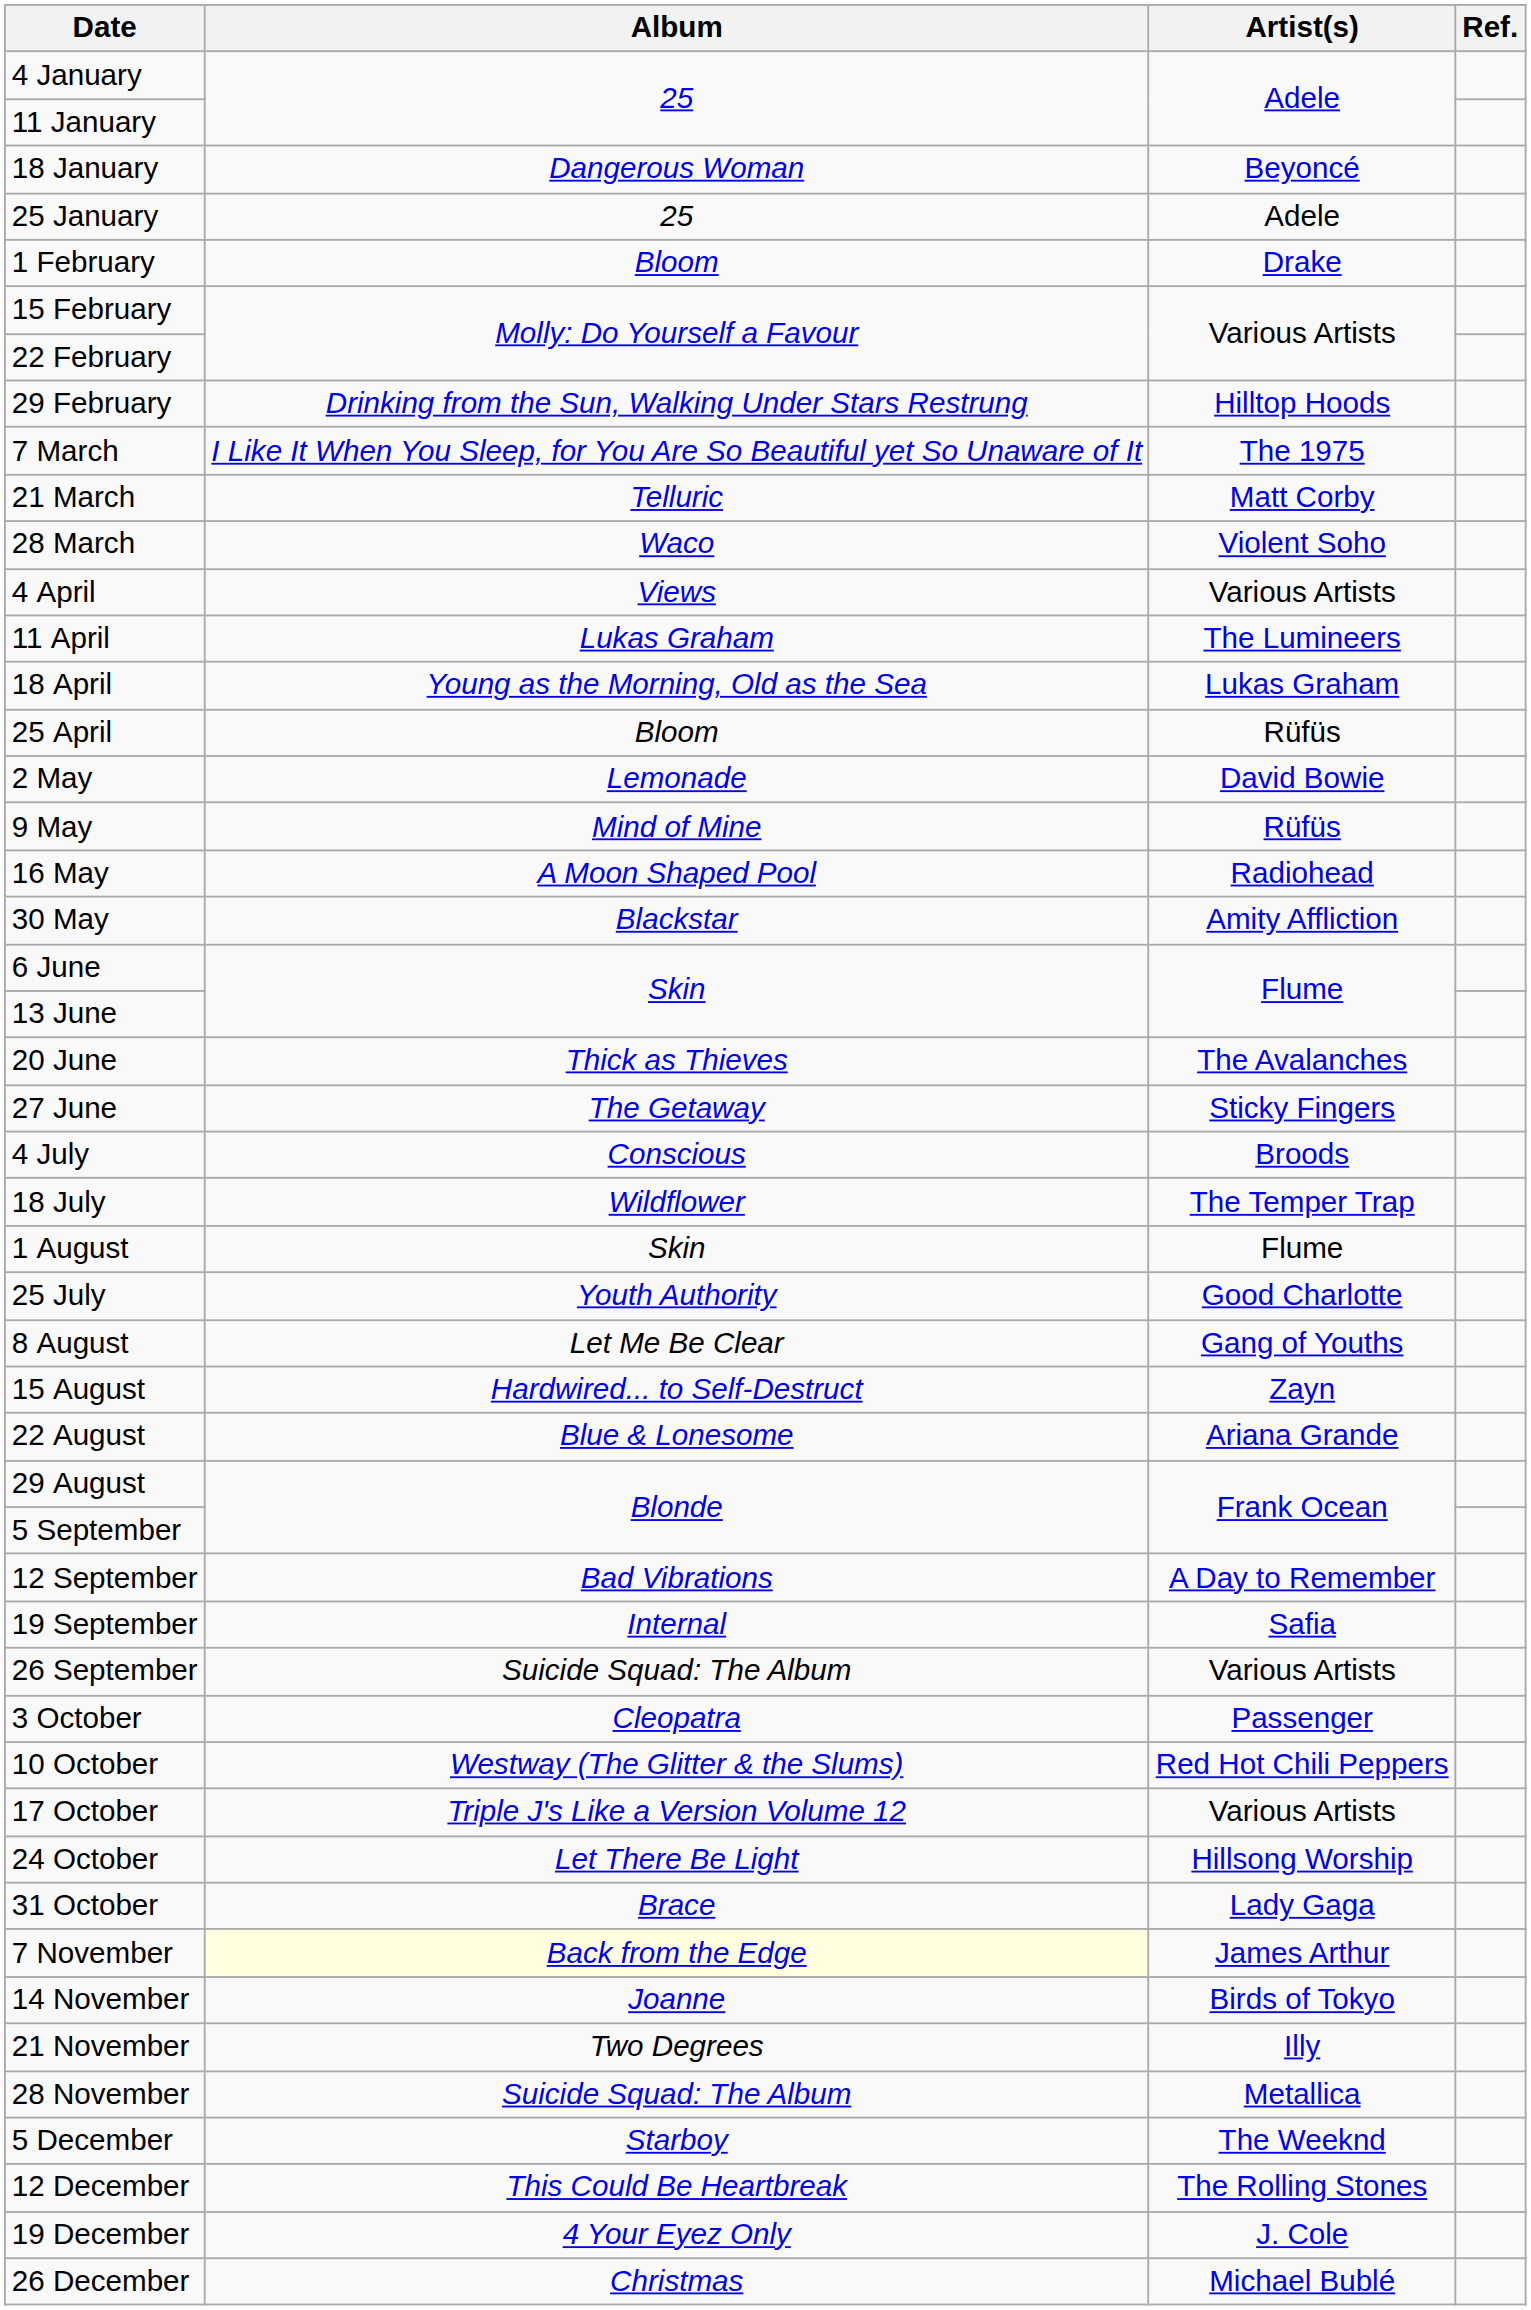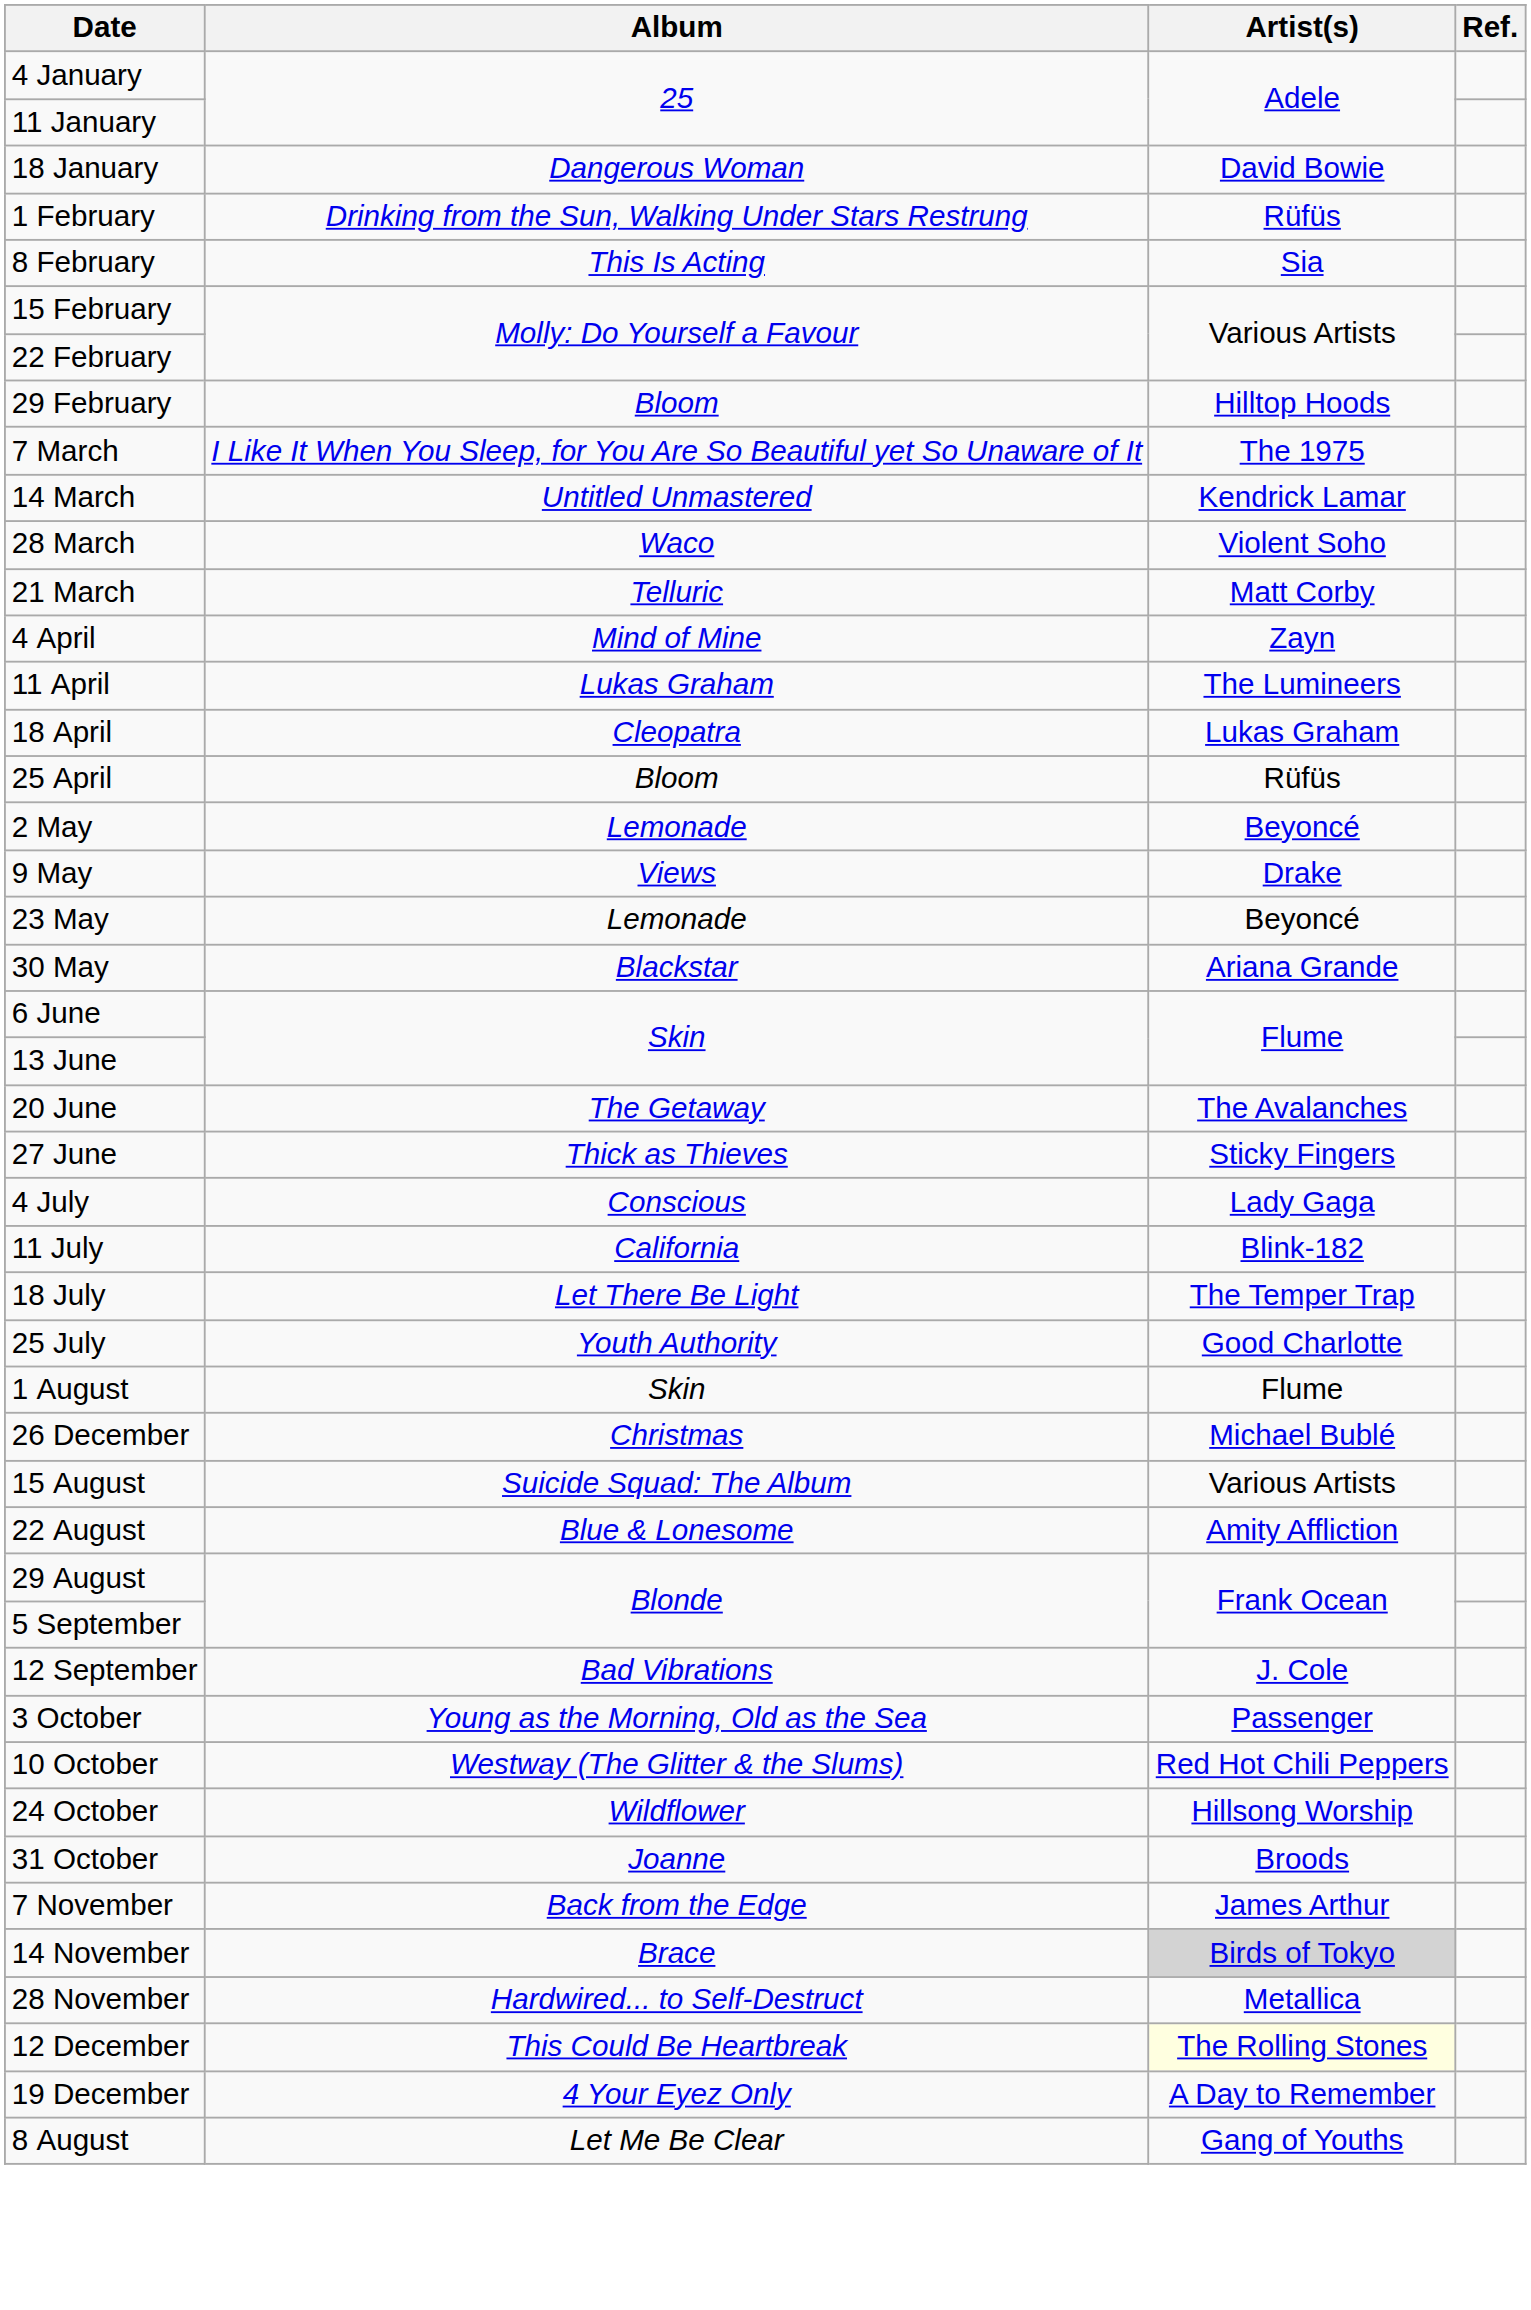18 January | Artist(s): Beyoncé -> David Bowie
- row: 25 January | 25 | Adele
1 February | Album: Bloom -> Drinking from the Sun, Walking Under Stars Restrung
1 February | Artist(s): Drake -> Rüfüs
+ row: 8 February | This Is Acting | Sia
29 February | Album: Drinking from the Sun, Walking Under Stars Restrung -> Bloom
+ row: 14 March | Untitled Unmastered | Kendrick Lamar
rows swapped: 21 March <-> 28 March
4 April | Album: Views -> Mind of Mine
4 April | Artist(s): Various Artists -> Zayn
18 April | Album: Young as the Morning, Old as the Sea -> Cleopatra
2 May | Artist(s): David Bowie -> Beyoncé
9 May | Album: Mind of Mine -> Views
9 May | Artist(s): Rüfüs -> Drake
- row: 16 May | A Moon Shaped Pool | Radiohead
+ row: 23 May | Lemonade | Beyoncé
30 May | Artist(s): Amity Affliction -> Ariana Grande
20 June | Album: Thick as Thieves -> The Getaway
27 June | Album: The Getaway -> Thick as Thieves
4 July | Artist(s): Broods -> Lady Gaga
+ row: 11 July | California | Blink-182
18 July | Album: Wildflower -> Let There Be Light
rows swapped: 25 July <-> 1 August
rows swapped: 8 August <-> 26 December
15 August | Album: Hardwired... to Self-Destruct -> Suicide Squad: The Album
15 August | Artist(s): Zayn -> Various Artists
22 August | Artist(s): Ariana Grande -> Amity Affliction
12 September | Artist(s): A Day to Remember -> J. Cole
- row: 19 September | Internal | Safia
- row: 26 September | Suicide Squad: The Album | Various Artists
3 October | Album: Cleopatra -> Young as the Morning, Old as the Sea
- row: 17 October | Triple J's Like a Version Volume 12 | Various Artists
24 October | Album: Let There Be Light -> Wildflower
31 October | Album: Brace -> Joanne
31 October | Artist(s): Lady Gaga -> Broods
7 November | Album: lightyellow background -> no background
14 November | Album: Joanne -> Brace
14 November | Artist(s): no background -> lightgrey background
- row: 21 November | Two Degrees | Illy
28 November | Album: Suicide Squad: The Album -> Hardwired... to Self-Destruct
- row: 5 December | Starboy | The Weeknd
12 December | Artist(s): no background -> lightyellow background
19 December | Artist(s): J. Cole -> A Day to Remember
